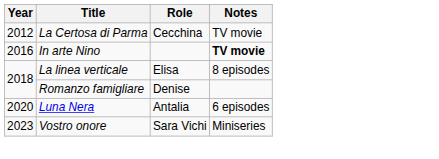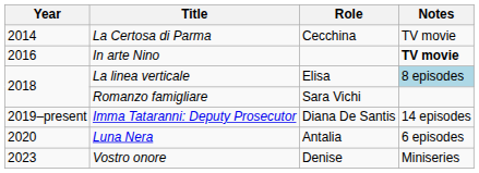La Certosa di Parma | Year: 2012 -> 2014
La linea verticale | Notes: no background -> lightblue background
Romanzo famigliare | Role: Denise -> Sara Vichi
+ row: 2019–present | Imma Tataranni: Deputy Prosecutor | Diana De Santis | 14 episodes
Vostro onore | Role: Sara Vichi -> Denise
